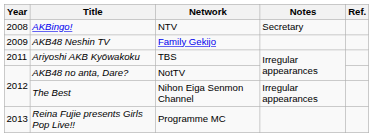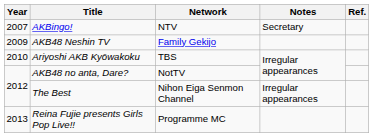AKBingo! | Year: 2008 -> 2007
Ariyoshi AKB Kyōwakoku | Year: 2011 -> 2010
